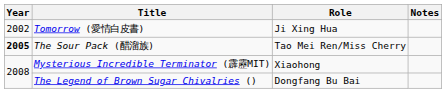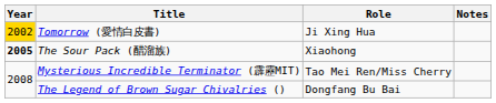Tomorrow (愛情白皮書) | Year: no background -> gold background
The Sour Pack (醋溜族) | Role: Tao Mei Ren/Miss Cherry -> Xiaohong
Mysterious Incredible Terminator (霹靂MIT) | Role: Xiaohong -> Tao Mei Ren/Miss Cherry
